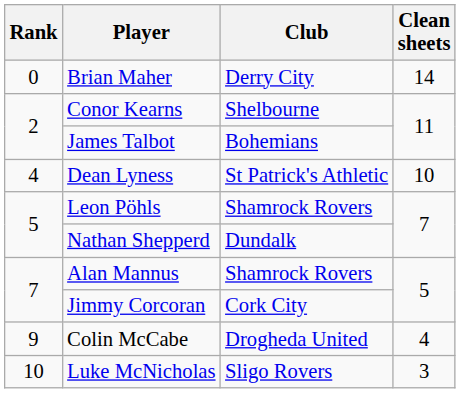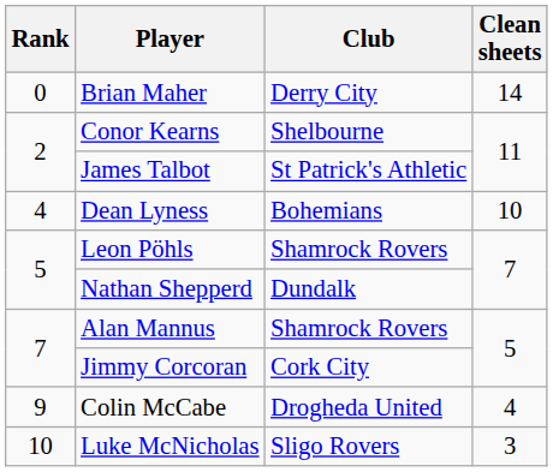James Talbot | Club: Bohemians -> St Patrick's Athletic
Dean Lyness | Club: St Patrick's Athletic -> Bohemians
